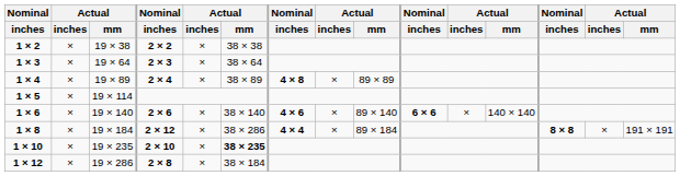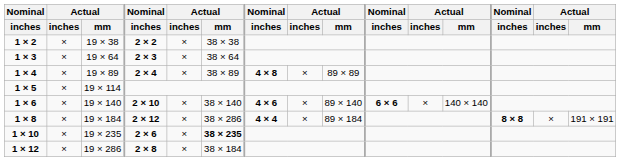1 × 6 | column 4: 2 × 6 -> 2 × 10
1 × 10 | column 4: 2 × 10 -> 2 × 6
